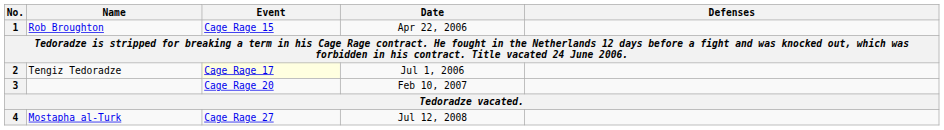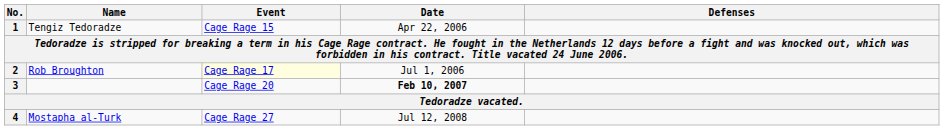1 | Name: Rob Broughton -> Tengiz Tedoradze
2 | Name: Tengiz Tedoradze -> Rob Broughton
3 | Date: normal -> bold
